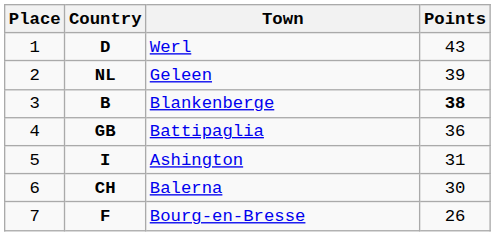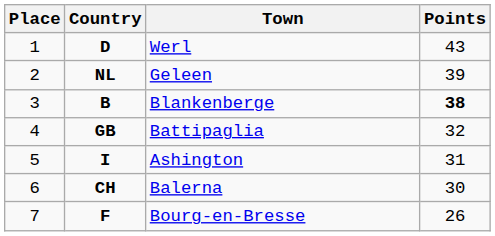Battipaglia | Points: 36 -> 32
